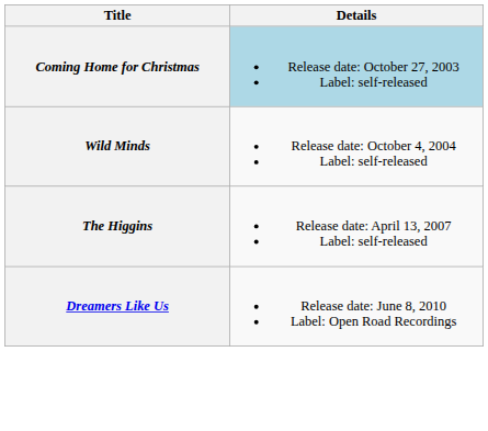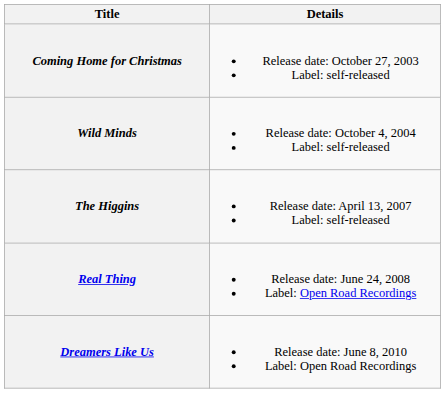Coming Home for Christmas | Details: lightblue background -> no background
+ row: Real Thing | Release date: June 24, 2008 Label: Open Road Recordings
